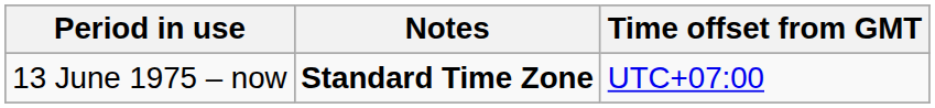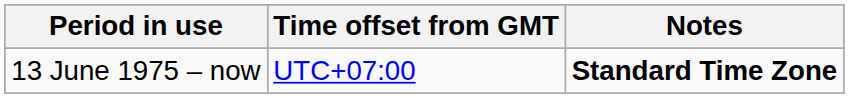columns swapped: Time offset from GMT <-> Notes
